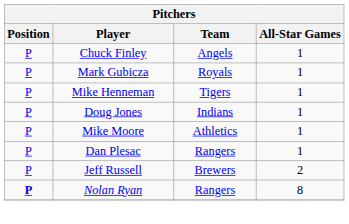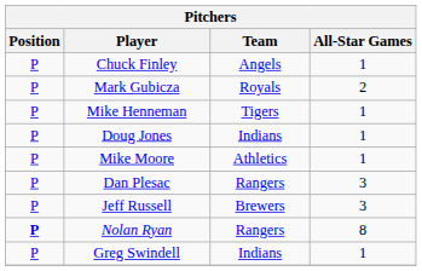Mark Gubicza | All-Star Games: 1 -> 2
Dan Plesac | All-Star Games: 1 -> 3
Jeff Russell | All-Star Games: 2 -> 3
+ row: P | Greg Swindell | Indians | 1
